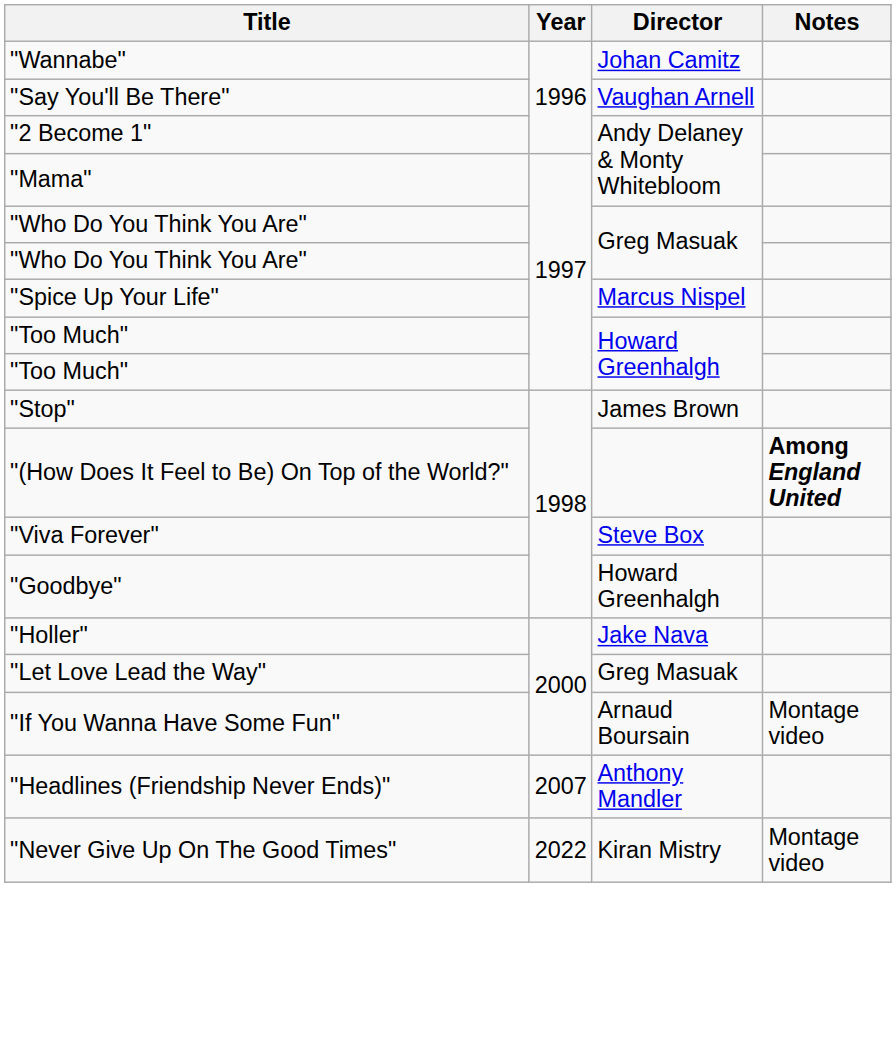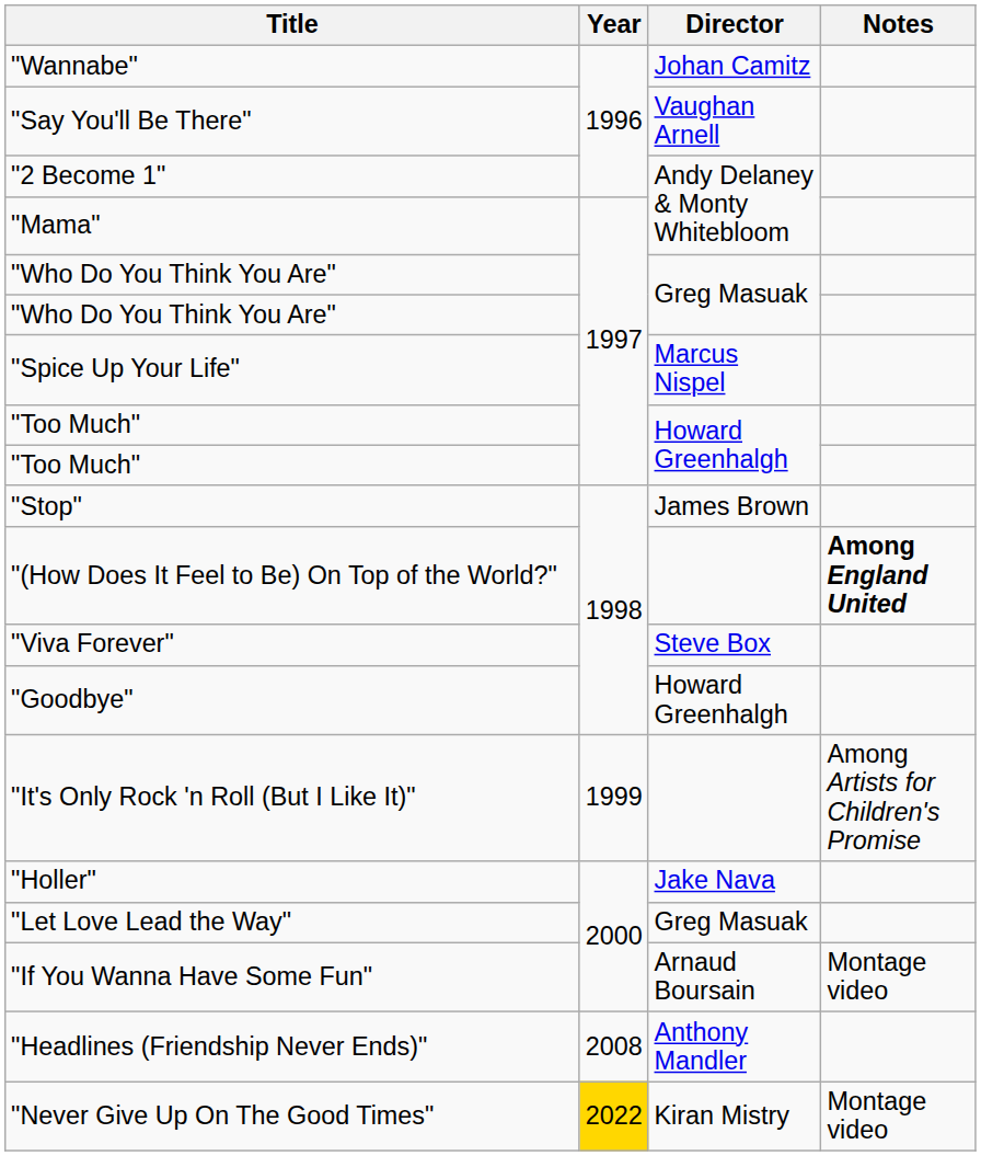+ row: "It's Only Rock 'n Roll (But I Like It)" | 1999 | Among Artists for Children's Promise
"Headlines (Friendship Never Ends)" | Year: 2007 -> 2008
"Never Give Up On The Good Times" | Year: no background -> gold background
